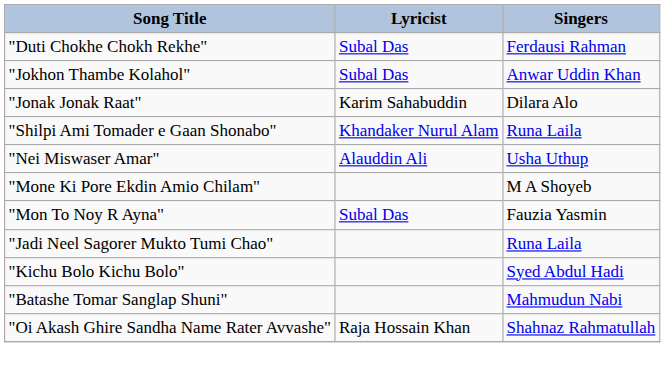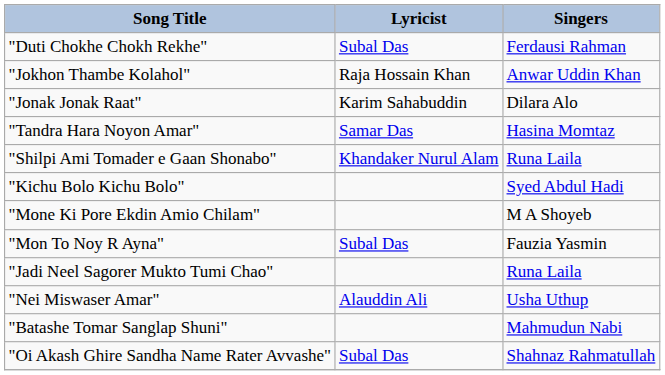"Jokhon Thambe Kolahol" | Lyricist: Subal Das -> Raja Hossain Khan
+ row: "Tandra Hara Noyon Amar" | Samar Das | Hasina Momtaz
rows swapped: "Nei Miswaser Amar" <-> "Kichu Bolo Kichu Bolo"
"Oi Akash Ghire Sandha Name Rater Avvashe" | Lyricist: Raja Hossain Khan -> Subal Das
